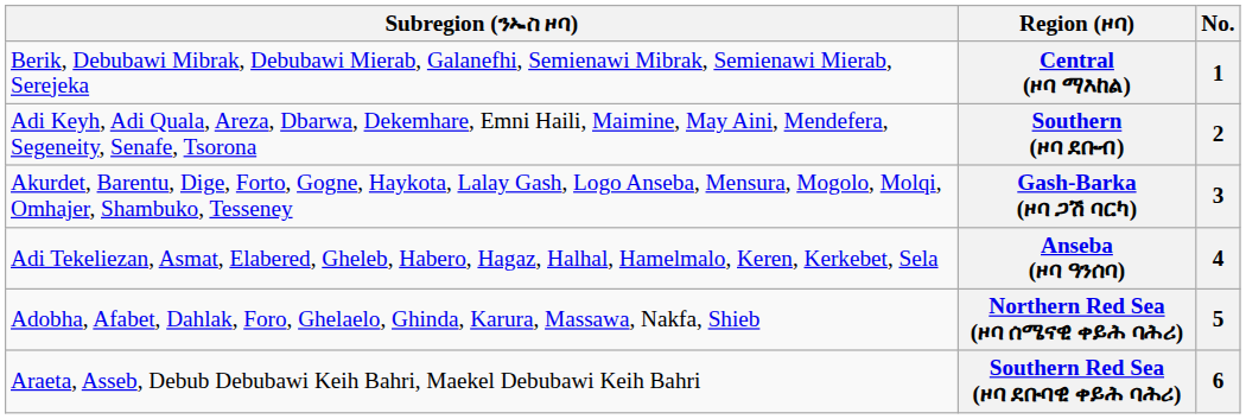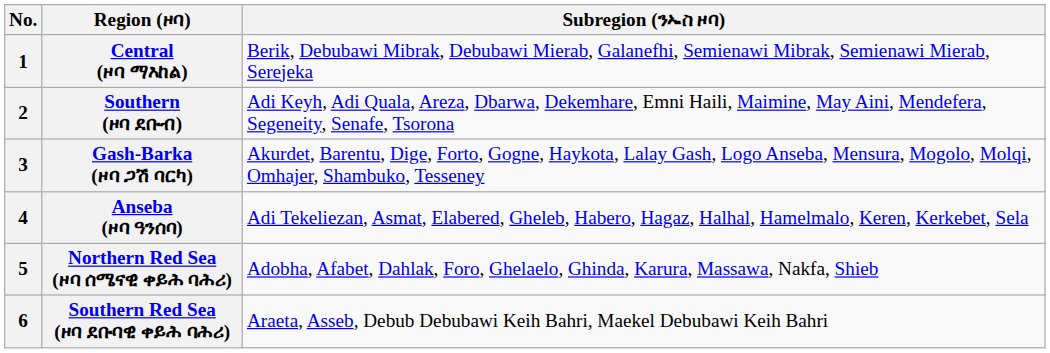columns swapped: No. <-> Subregion (ንኡስ ዞባ)
